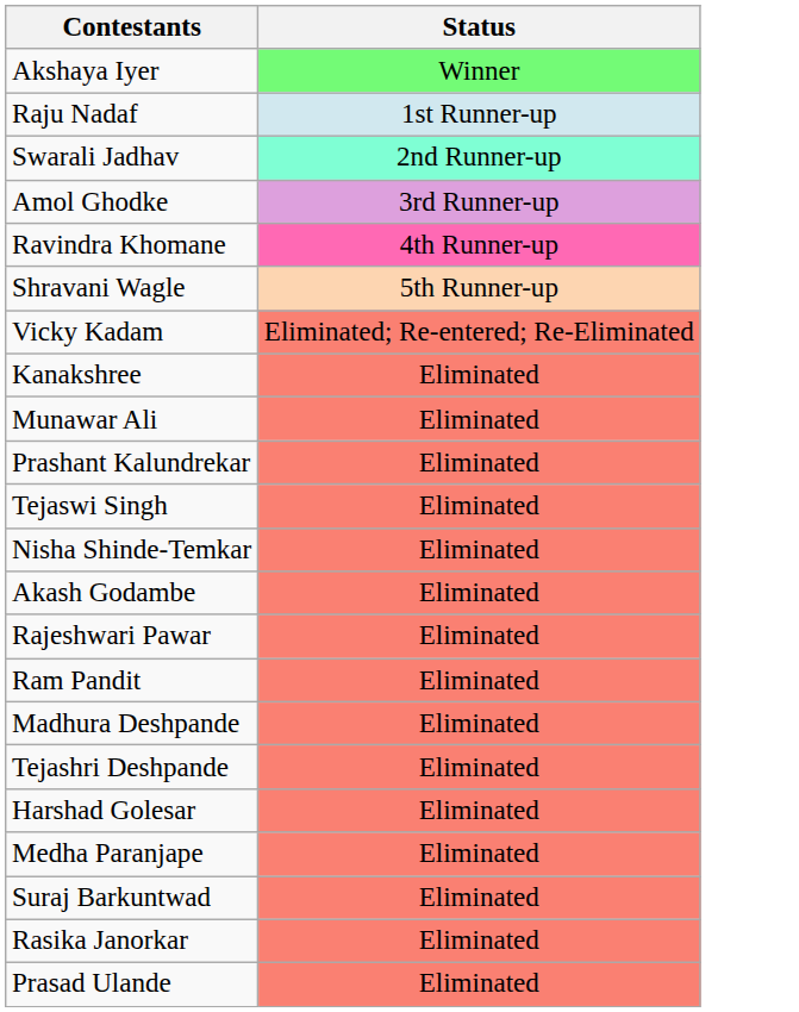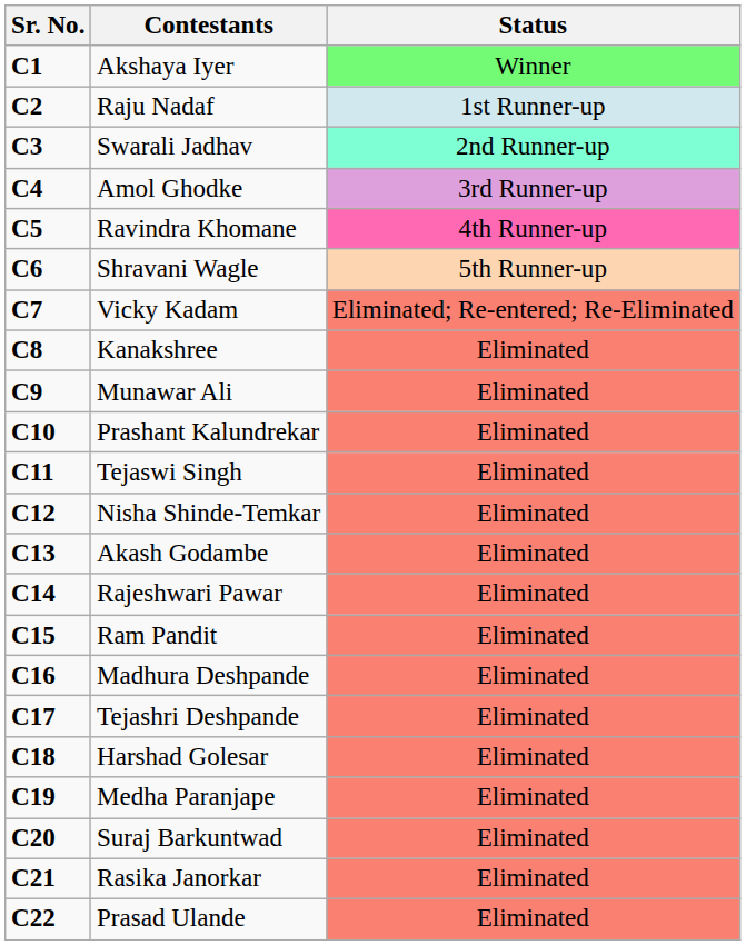+ column: Sr. No. | C1 | C2 | C3 | C4 | C5 | C6 | C7 | C8 | C9 | C10 | C11 | C12 | C13 | C14 | C15 | C16 | C17 | C18 | C19 | C20 | C21 | C22
